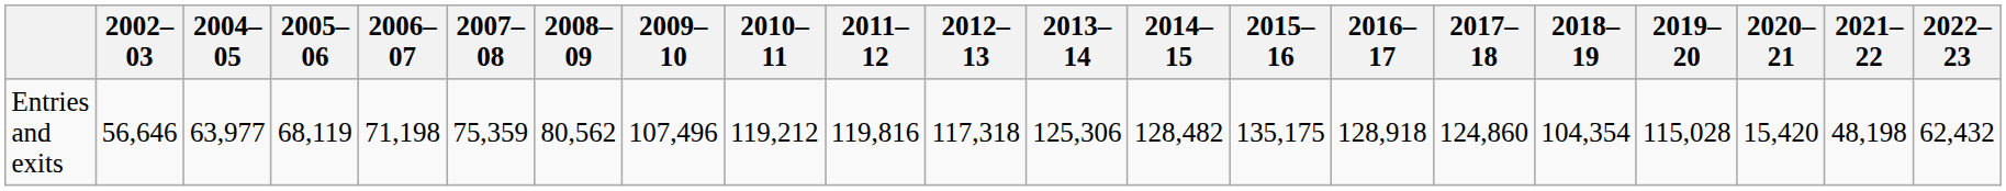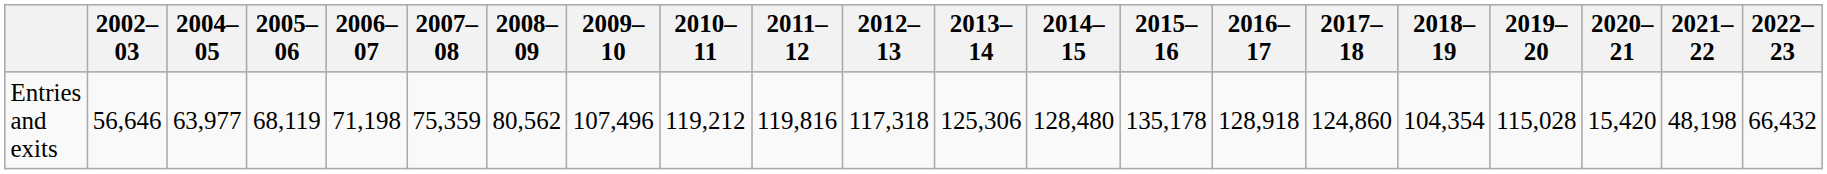Entries and exits | 2014–15: 128,482 -> 128,480
Entries and exits | 2015–16: 135,175 -> 135,178
Entries and exits | 2022–23: 62,432 -> 66,432
